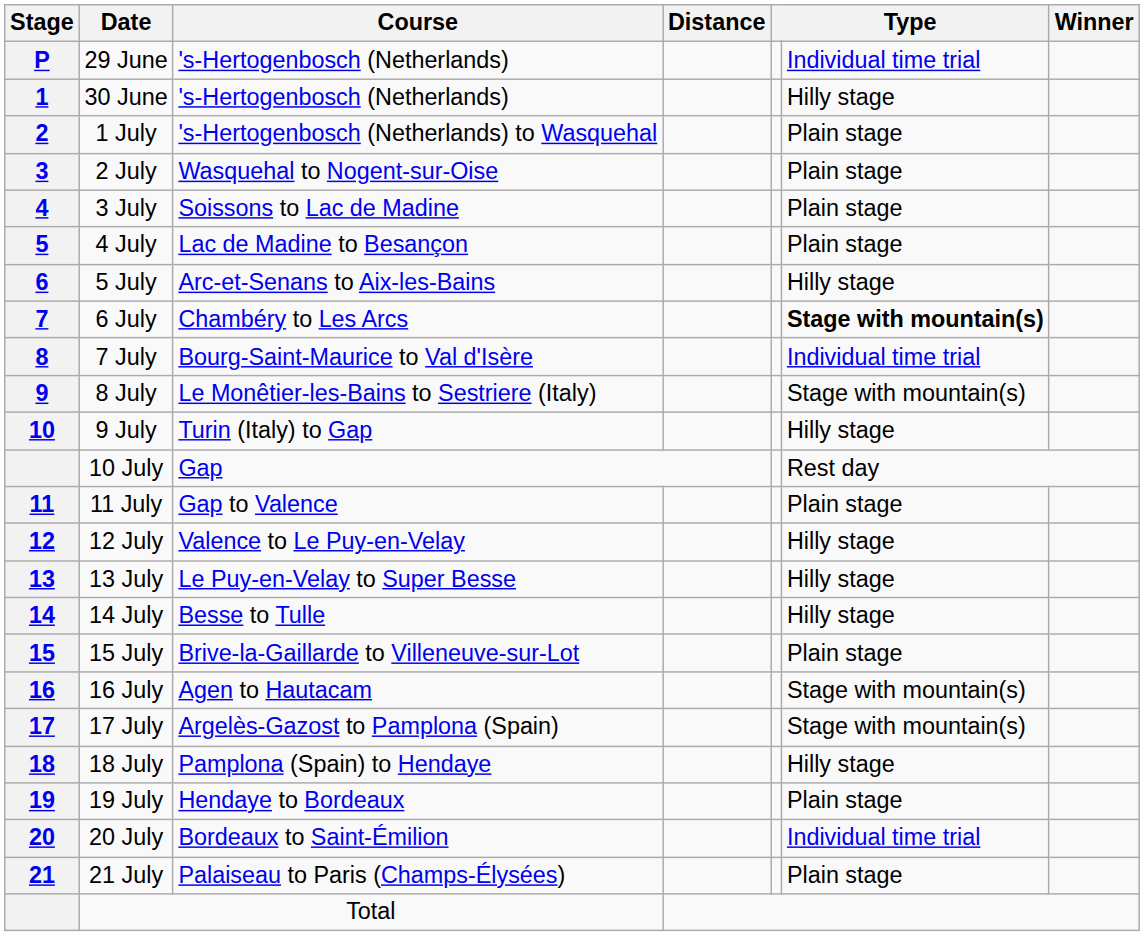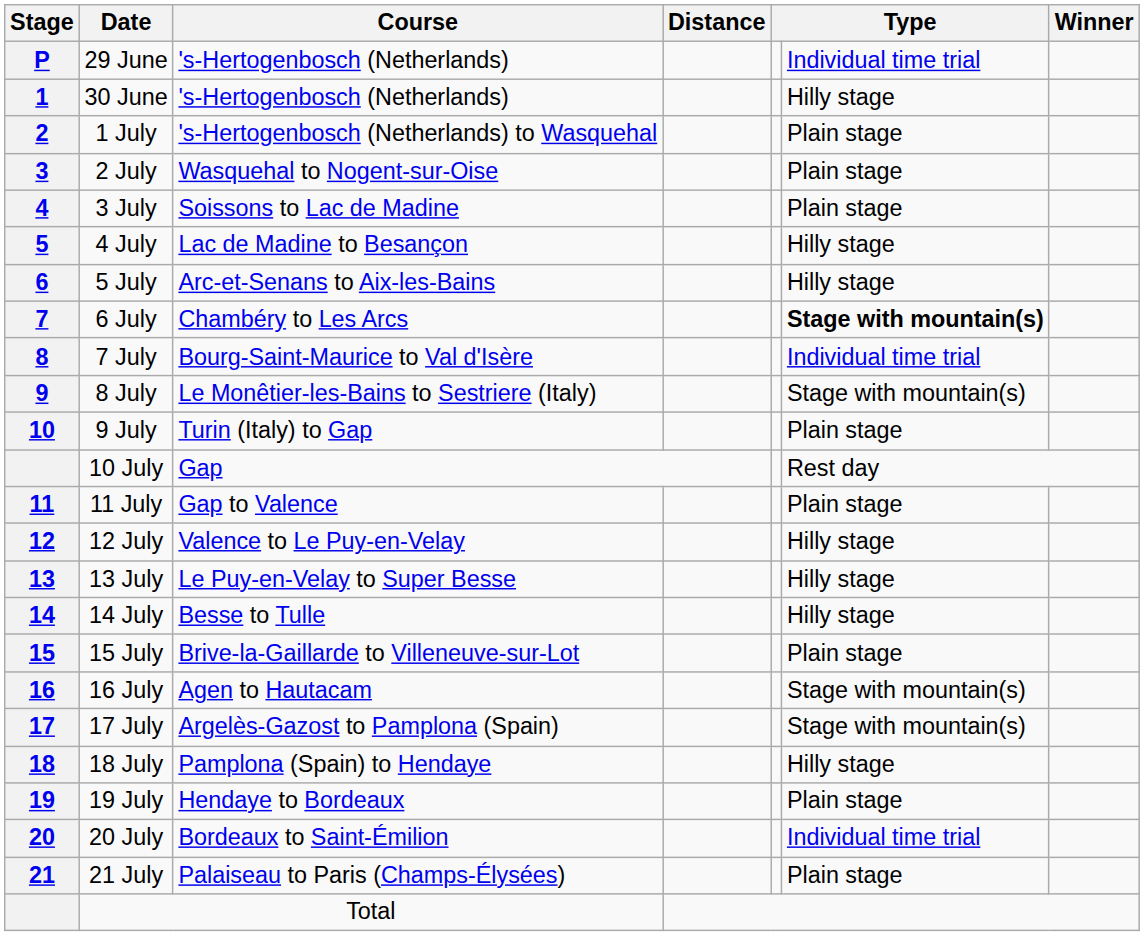4 July | column 6: Plain stage -> Hilly stage
9 July | column 6: Hilly stage -> Plain stage
